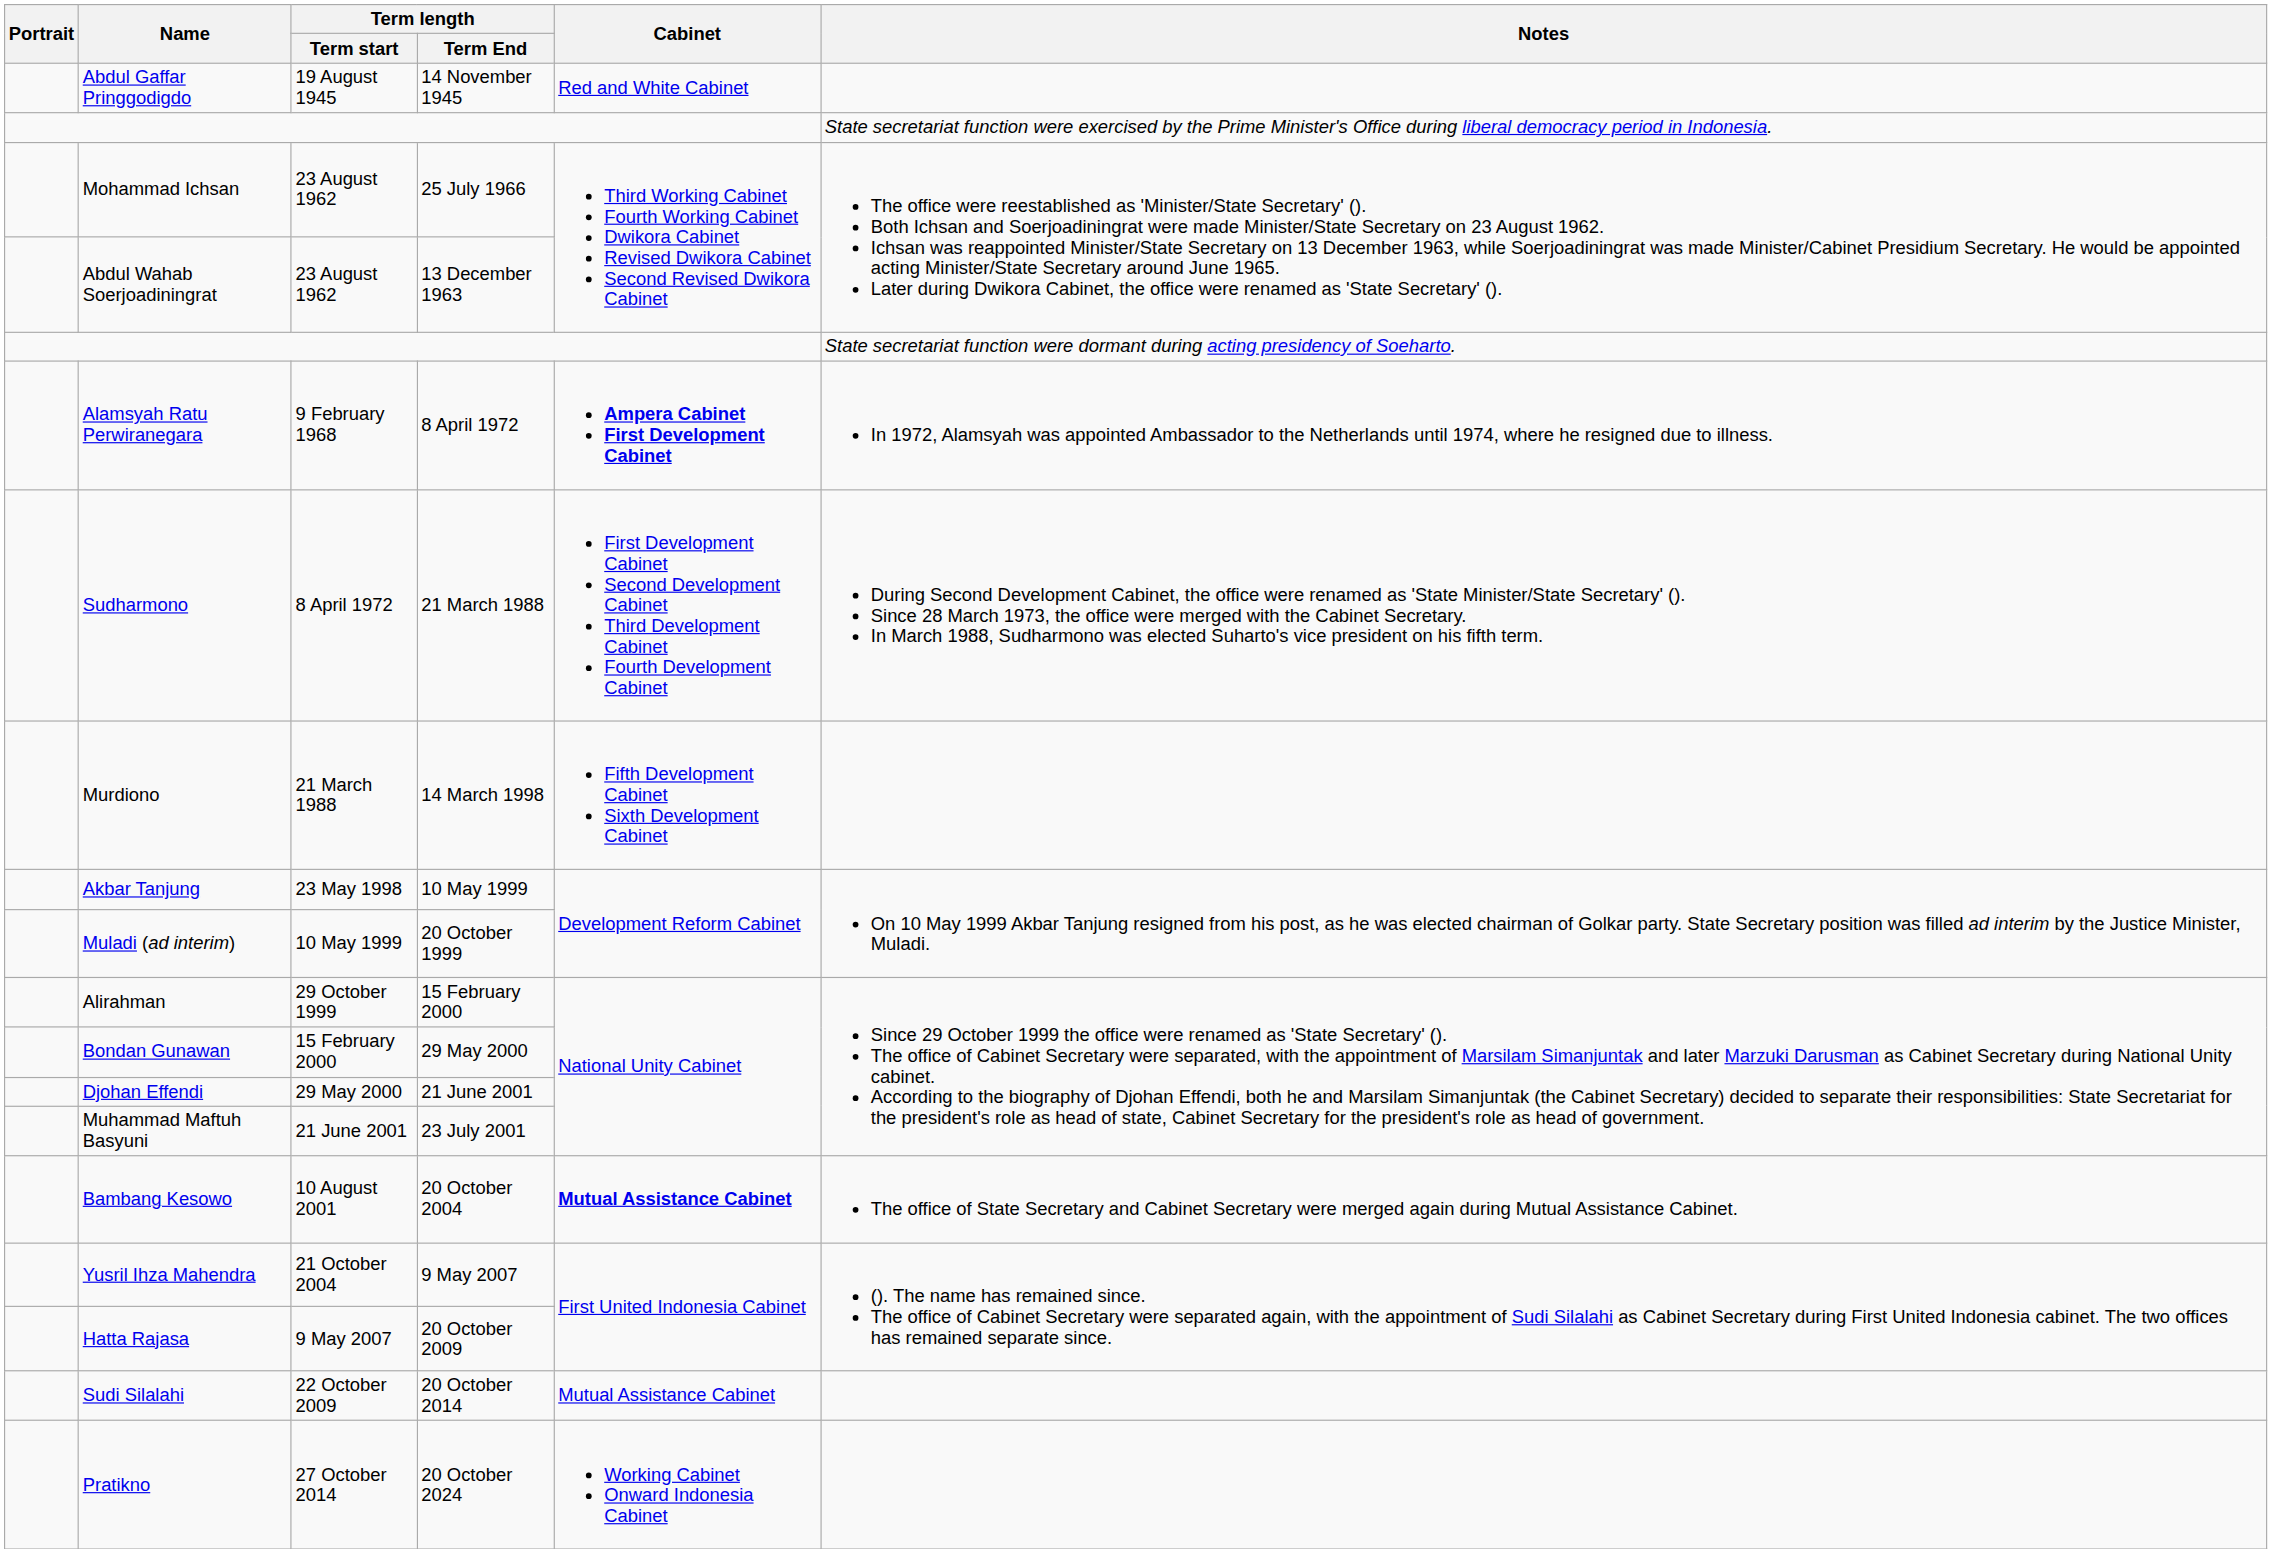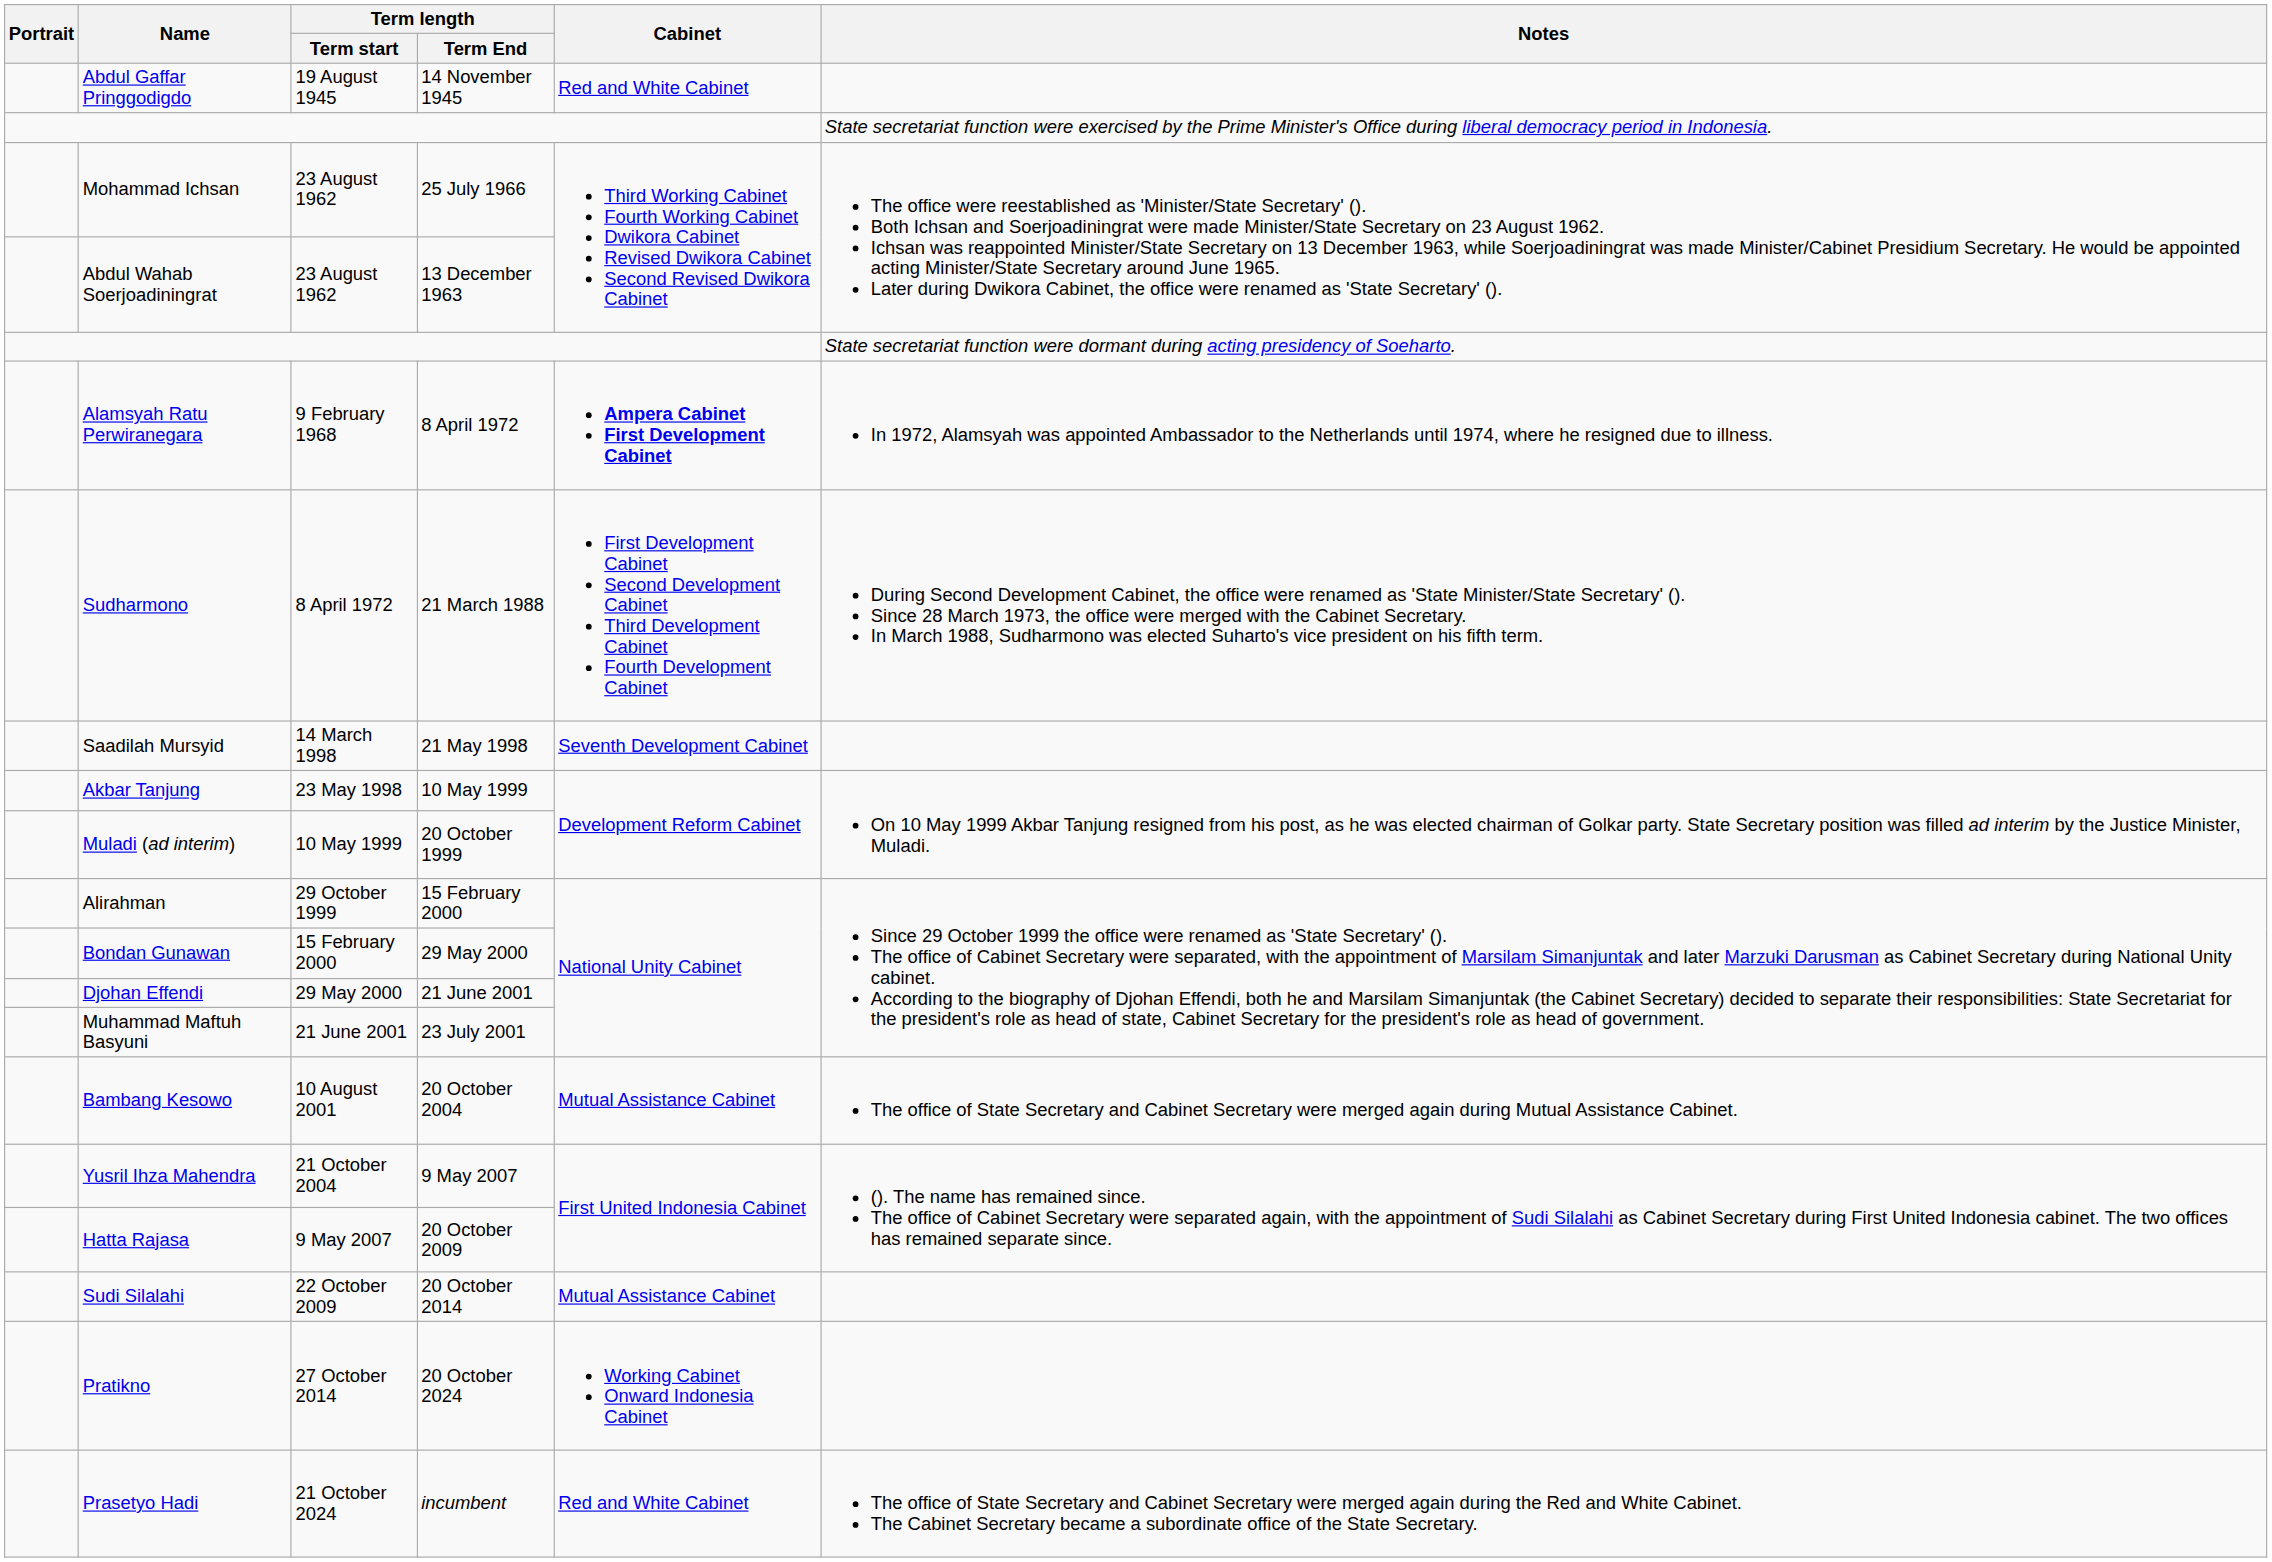- row: Murdiono | 21 March 1988 | 14 March 1998 | Fifth Development Cabinet Sixth Development Cabinet
+ row: Saadilah Mursyid | 14 March 1998 | 21 May 1998 | Seventh Development Cabinet
Bambang Kesowo | Cabinet: bold -> normal
+ row: Prasetyo Hadi | 21 October 2024 | incumbent | Red and White Cabinet | The office of State Secretary and Cabinet Secretary were merged again during the Red and White Cabinet. The Cabinet Secretary became a subordinate office of the State Secretary.
